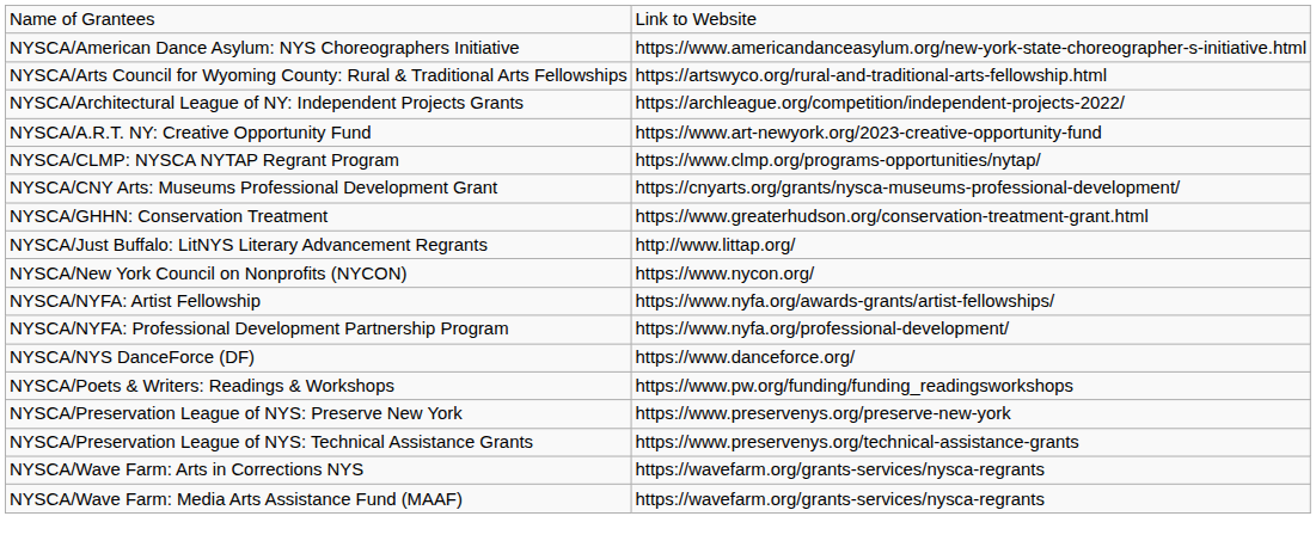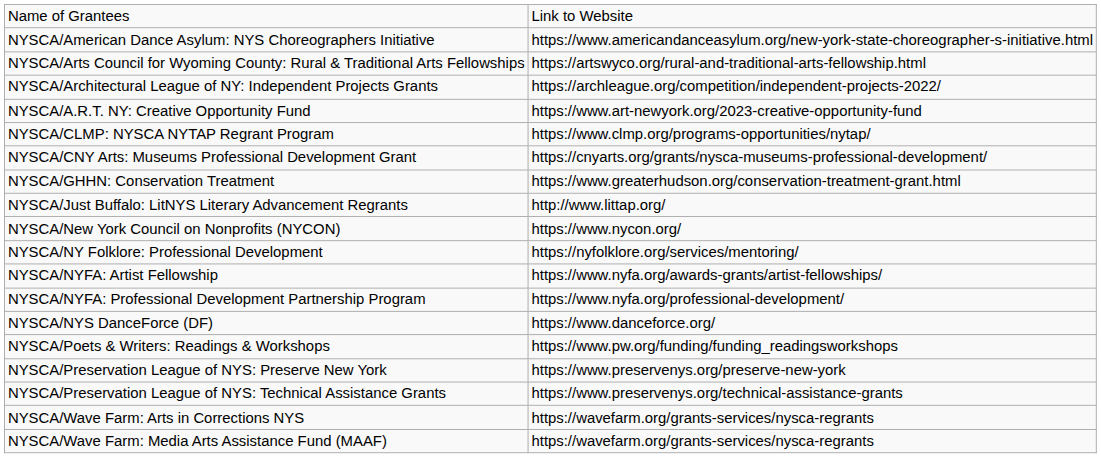+ row: NYSCA/NY Folklore: Professional Development | https://nyfolklore.org/services/mentoring/
